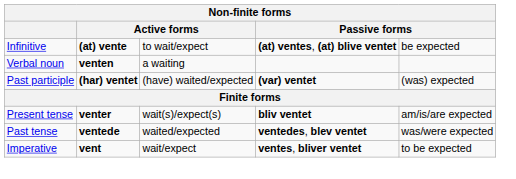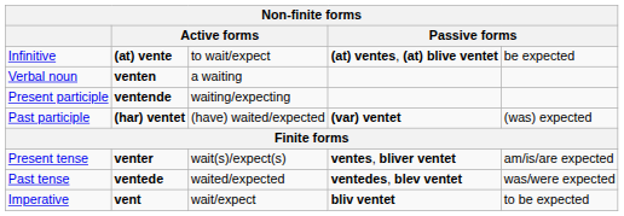+ row: Present participle | ventende | waiting/expecting
Present tense | column 4: bliv ventet -> ventes, bliver ventet
Imperative | column 4: ventes, bliver ventet -> bliv ventet
